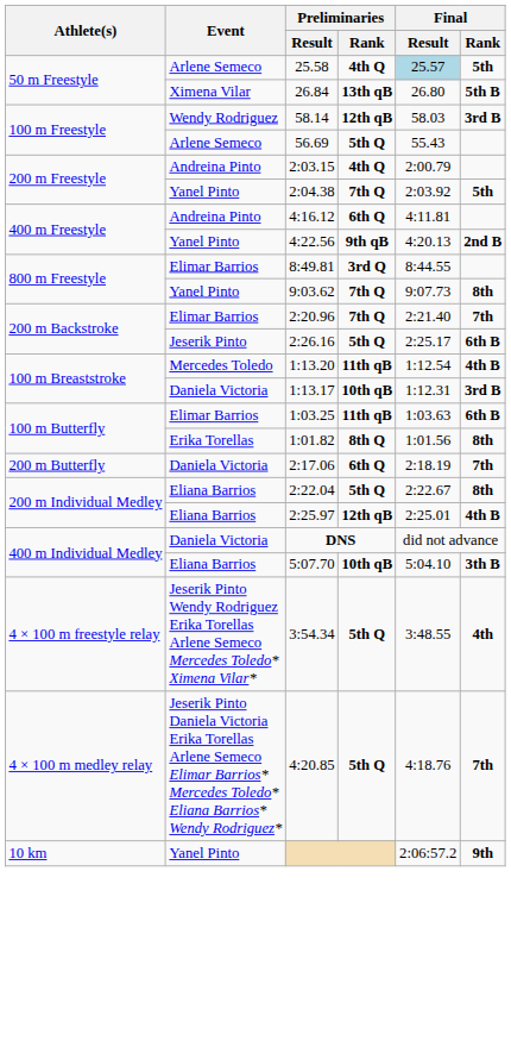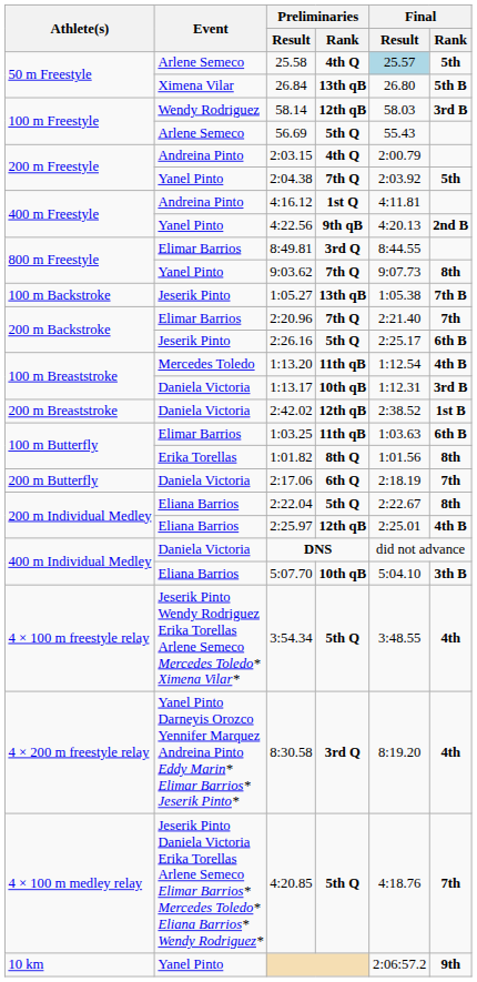4:16.12 | Preliminaries / Rank: 6th Q -> 1st Q
+ row: 100 m Backstroke | Jeserik Pinto | 1:05.27 | 13th qB | 1:05.38 | 7th B
+ row: 200 m Breaststroke | Daniela Victoria | 2:42.02 | 12th qB | 2:38.52 | 1st B
+ row: 4 × 200 m freestyle relay | Yanel Pinto Darneyis Orozco Yennifer Marquez Andreina Pinto Eddy Marin* Elimar Barrios* Jeserik Pinto* | 8:30.58 | 3rd Q | 8:19.20 | 4th
